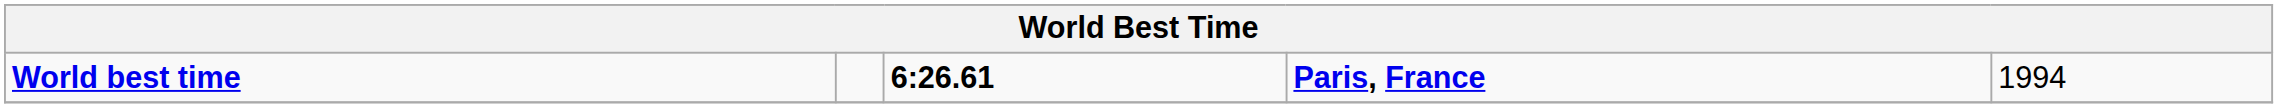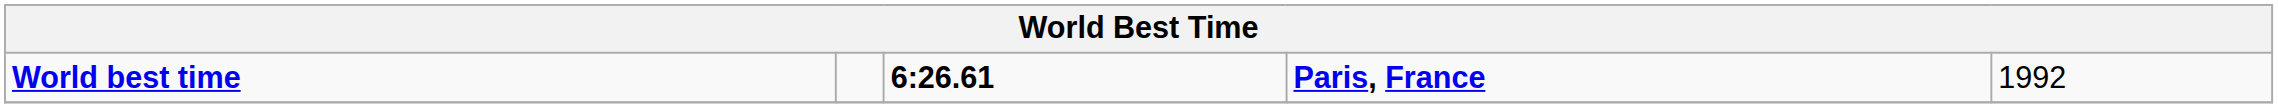World best time | column 5: 1994 -> 1992
